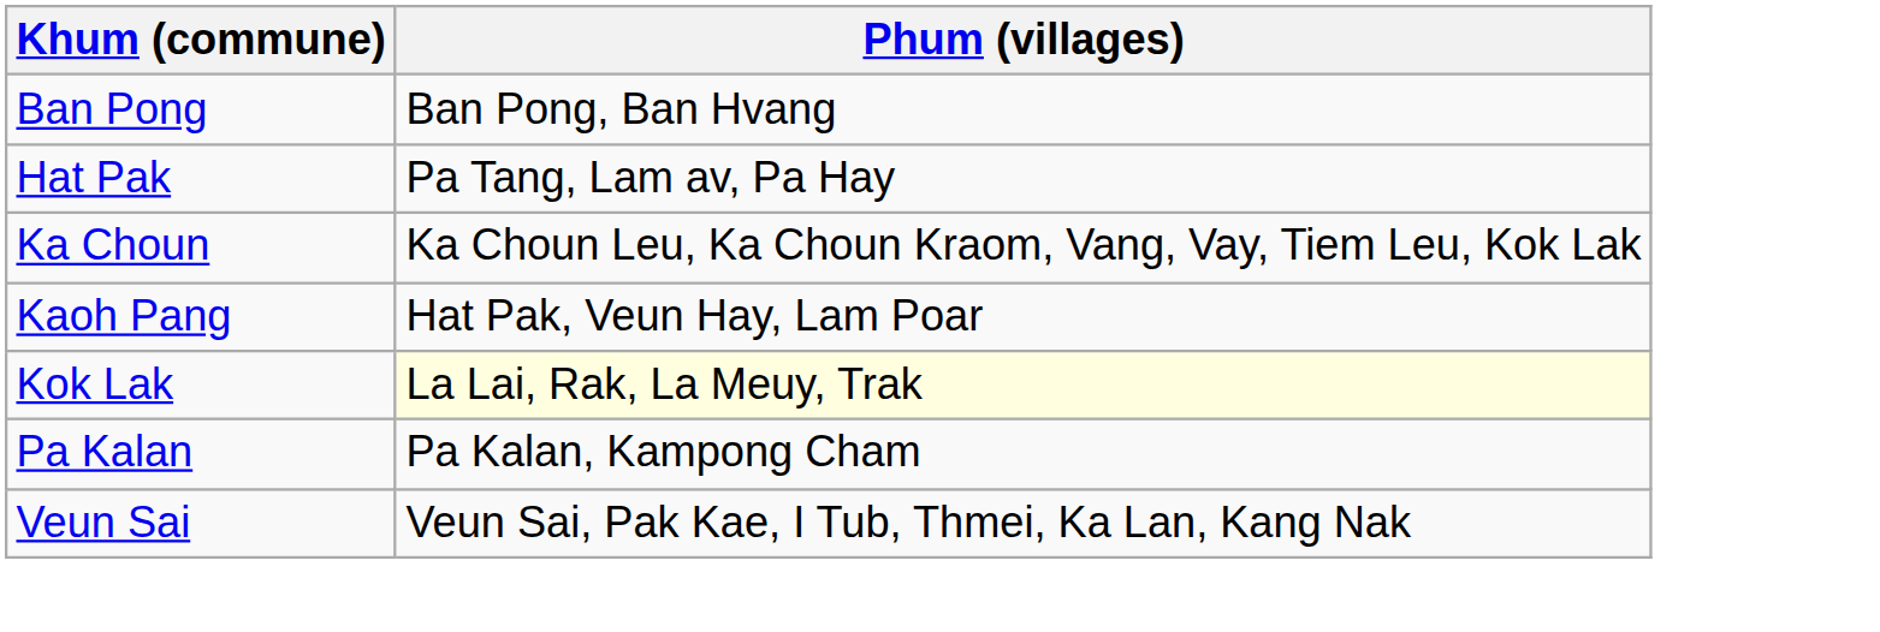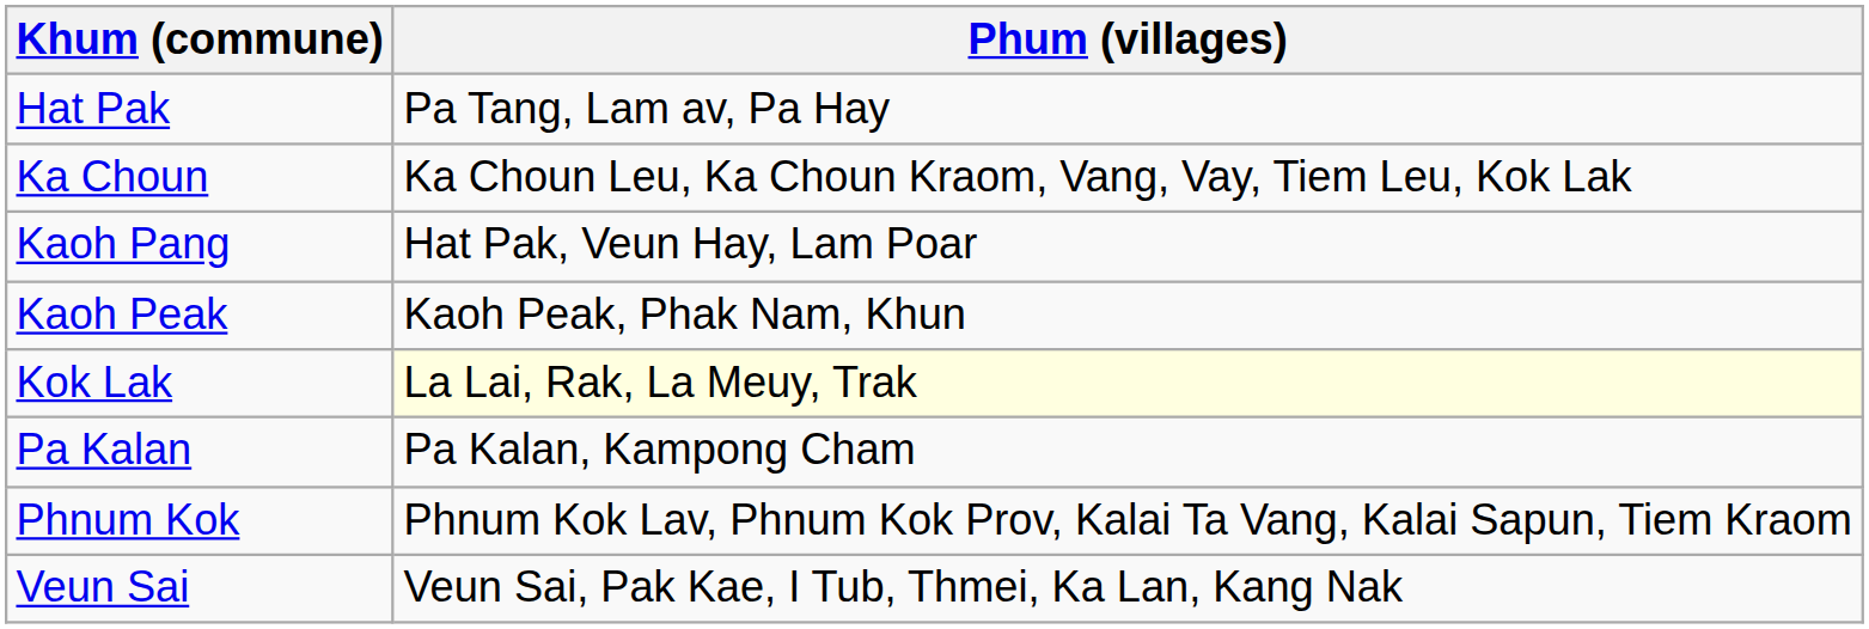- row: Ban Pong | Ban Pong, Ban Hvang
+ row: Kaoh Peak | Kaoh Peak, Phak Nam, Khun
+ row: Phnum Kok | Phnum Kok Lav, Phnum Kok Prov, Kalai Ta Vang, Kalai Sapun, Tiem Kraom
